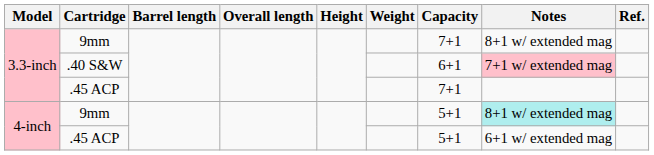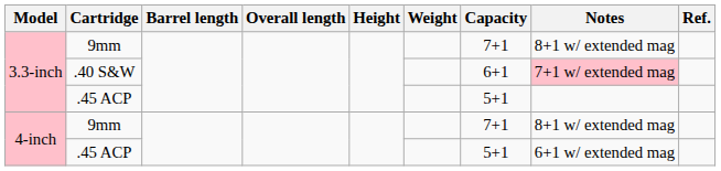3.3-inch / .45 ACP | Capacity: 7+1 -> 5+1
4-inch / 9mm | Capacity: 5+1 -> 7+1
4-inch / 9mm | Notes: paleturquoise background -> no background
